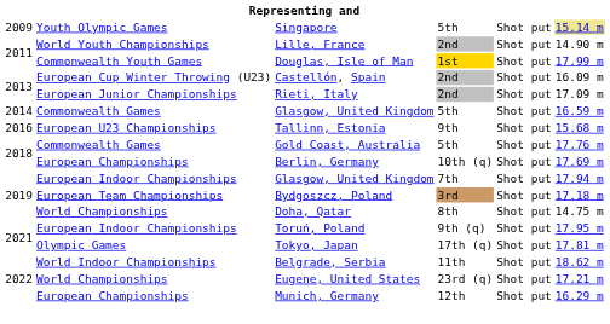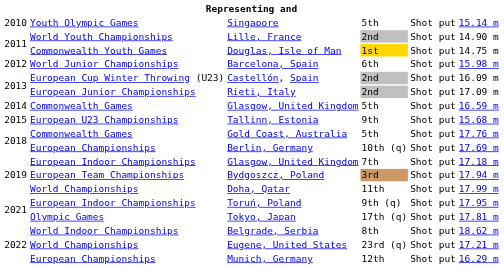Singapore | column 1: 2009 -> 2010
Singapore | column 6: khaki background -> no background
Douglas, Isle of Man | column 6: 17.99 m -> 14.75 m
+ row: 2012 | World Junior Championships | Barcelona, Spain | 6th | Shot put | 15.98 m
Tallinn, Estonia | column 1: 2016 -> 2015
European Indoor Championships / Glasgow, United Kingdom | column 6: 17.94 m -> 17.18 m
Bydgoszcz, Poland | column 6: 17.18 m -> 17.94 m
Doha, Qatar | column 4: 8th -> 11th
Doha, Qatar | column 6: 14.75 m -> 17.99 m
Belgrade, Serbia | column 4: 11th -> 8th
